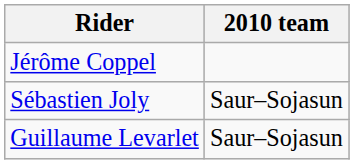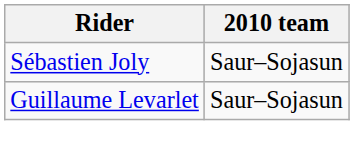- row: Jérôme Coppel
